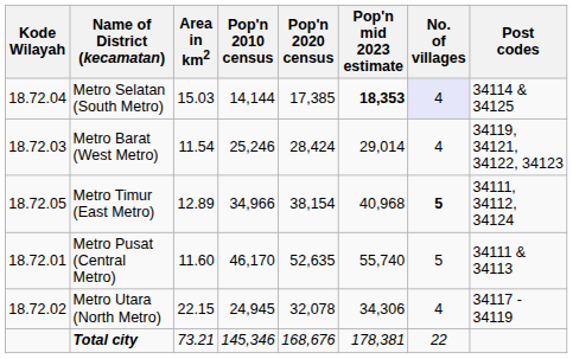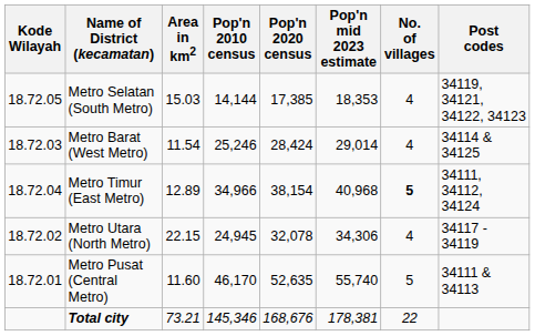Metro Selatan (South Metro) | Kode Wilayah: 18.72.04 -> 18.72.05
Metro Selatan (South Metro) | Pop'n mid 2023 estimate: bold -> normal
Metro Selatan (South Metro) | No. of villages: lavender background -> no background
Metro Selatan (South Metro) | Post codes: 34114 & 34125 -> 34119, 34121, 34122, 34123
Metro Barat (West Metro) | Post codes: 34119, 34121, 34122, 34123 -> 34114 & 34125
Metro Timur (East Metro) | Kode Wilayah: 18.72.05 -> 18.72.04
rows swapped: Metro Pusat (Central Metro) <-> Metro Utara (North Metro)
